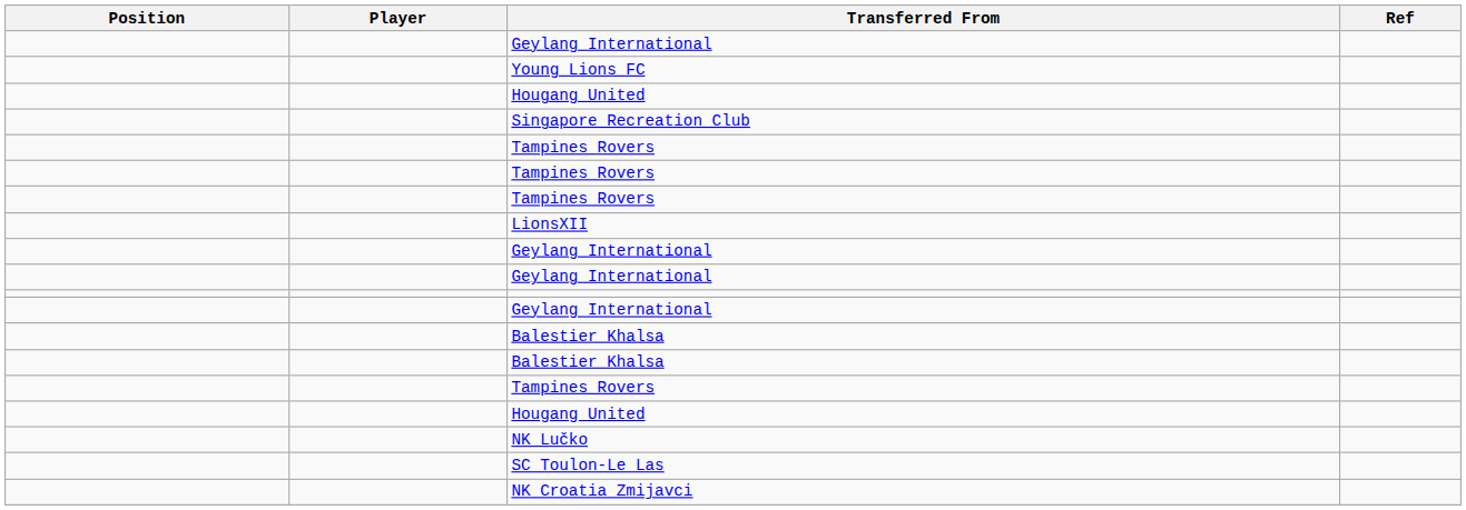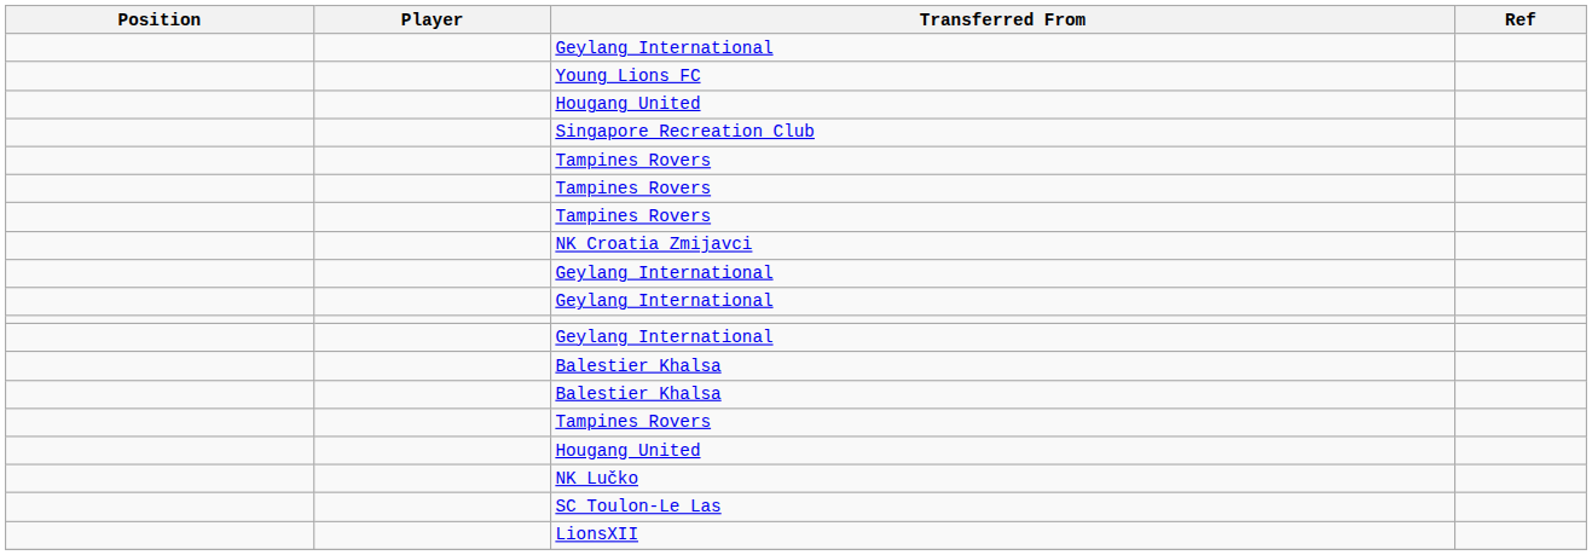rows swapped: LionsXII <-> NK Croatia Zmijavci
